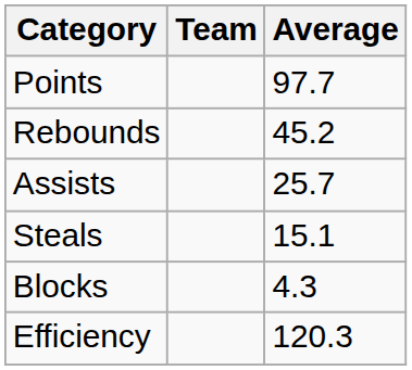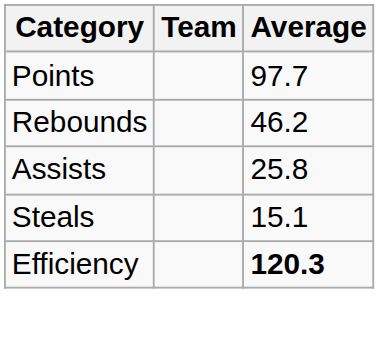Rebounds | Average: 45.2 -> 46.2
Assists | Average: 25.7 -> 25.8
- row: Blocks | 4.3
Efficiency | Average: normal -> bold
